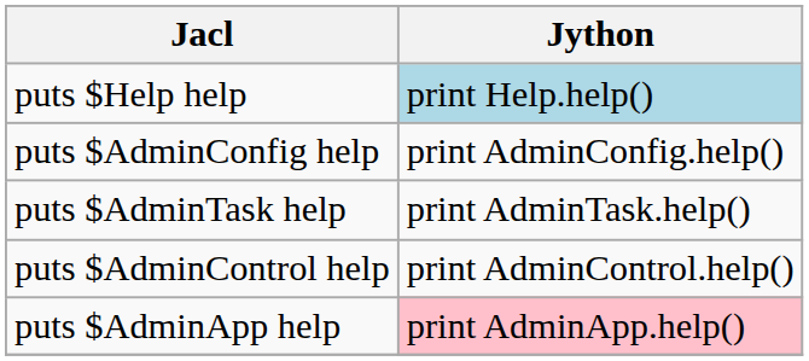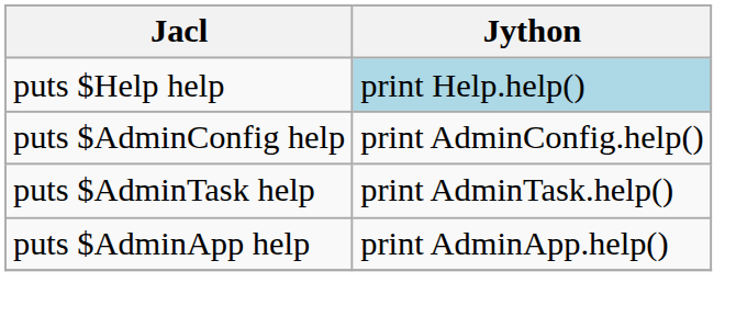- row: puts $AdminControl help | print AdminControl.help()
puts $AdminApp help | Jython: pink background -> no background
